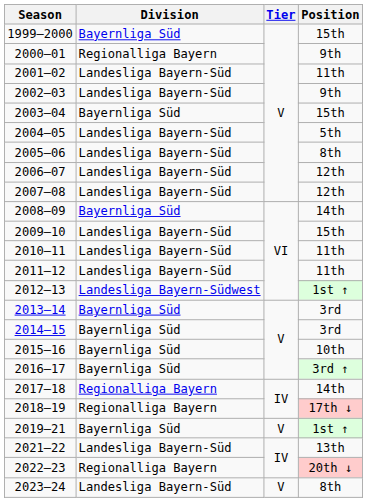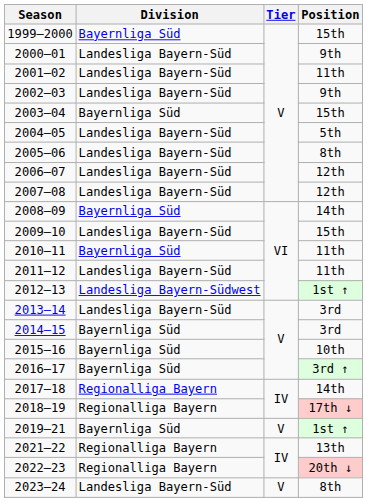2000–01 | Division: Regionalliga Bayern -> Landesliga Bayern-Süd
2010–11 | Division: Landesliga Bayern-Süd -> Bayernliga Süd
2013–14 | Division: Bayernliga Süd -> Landesliga Bayern-Süd
2021–22 | Division: Landesliga Bayern-Süd -> Regionalliga Bayern
